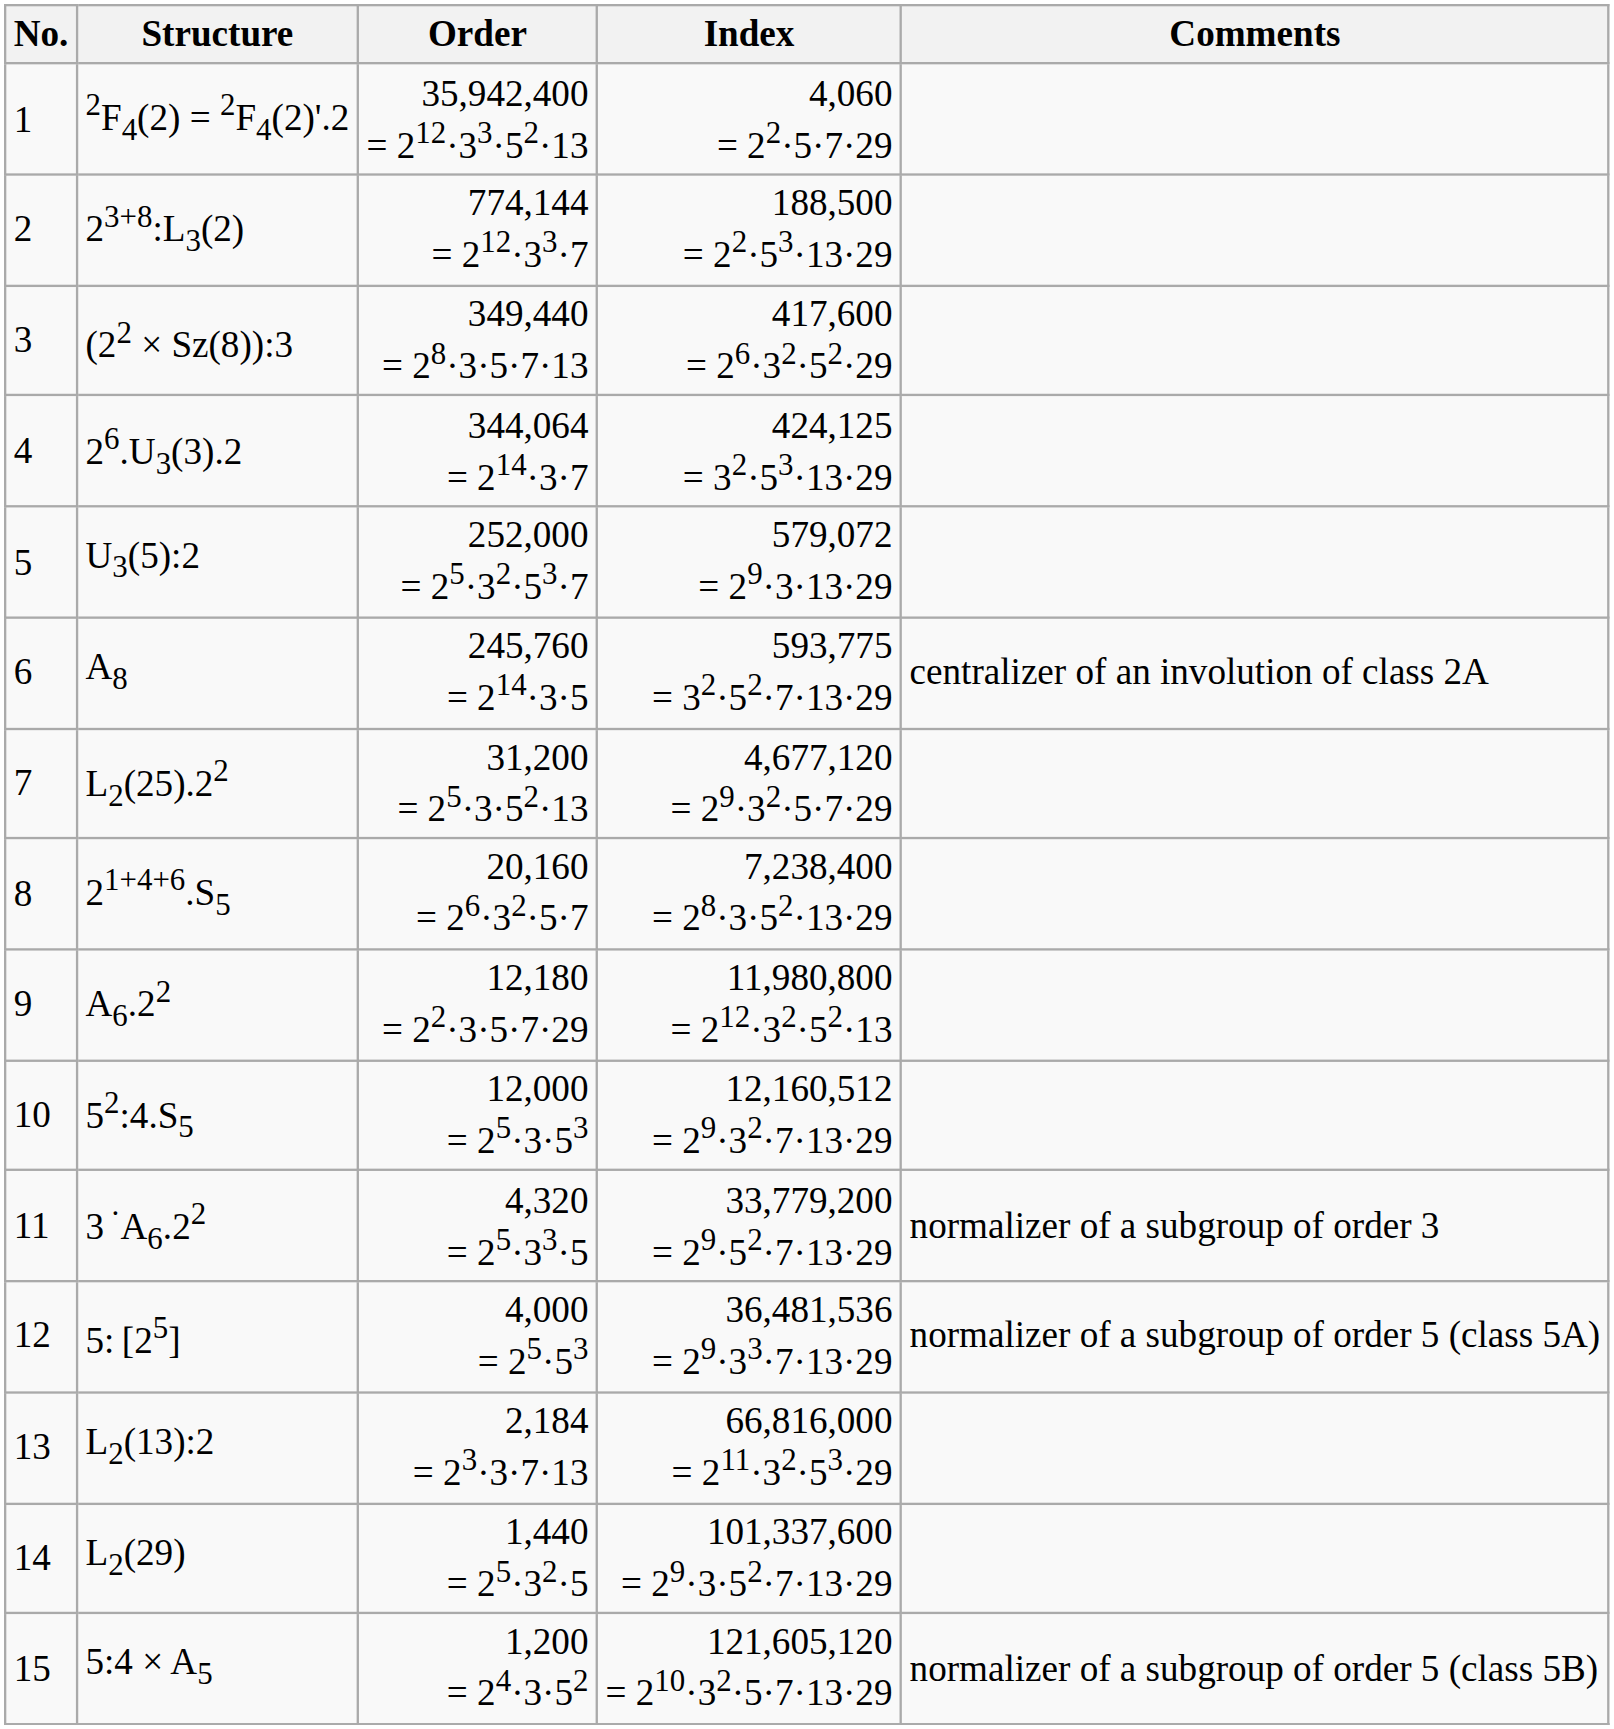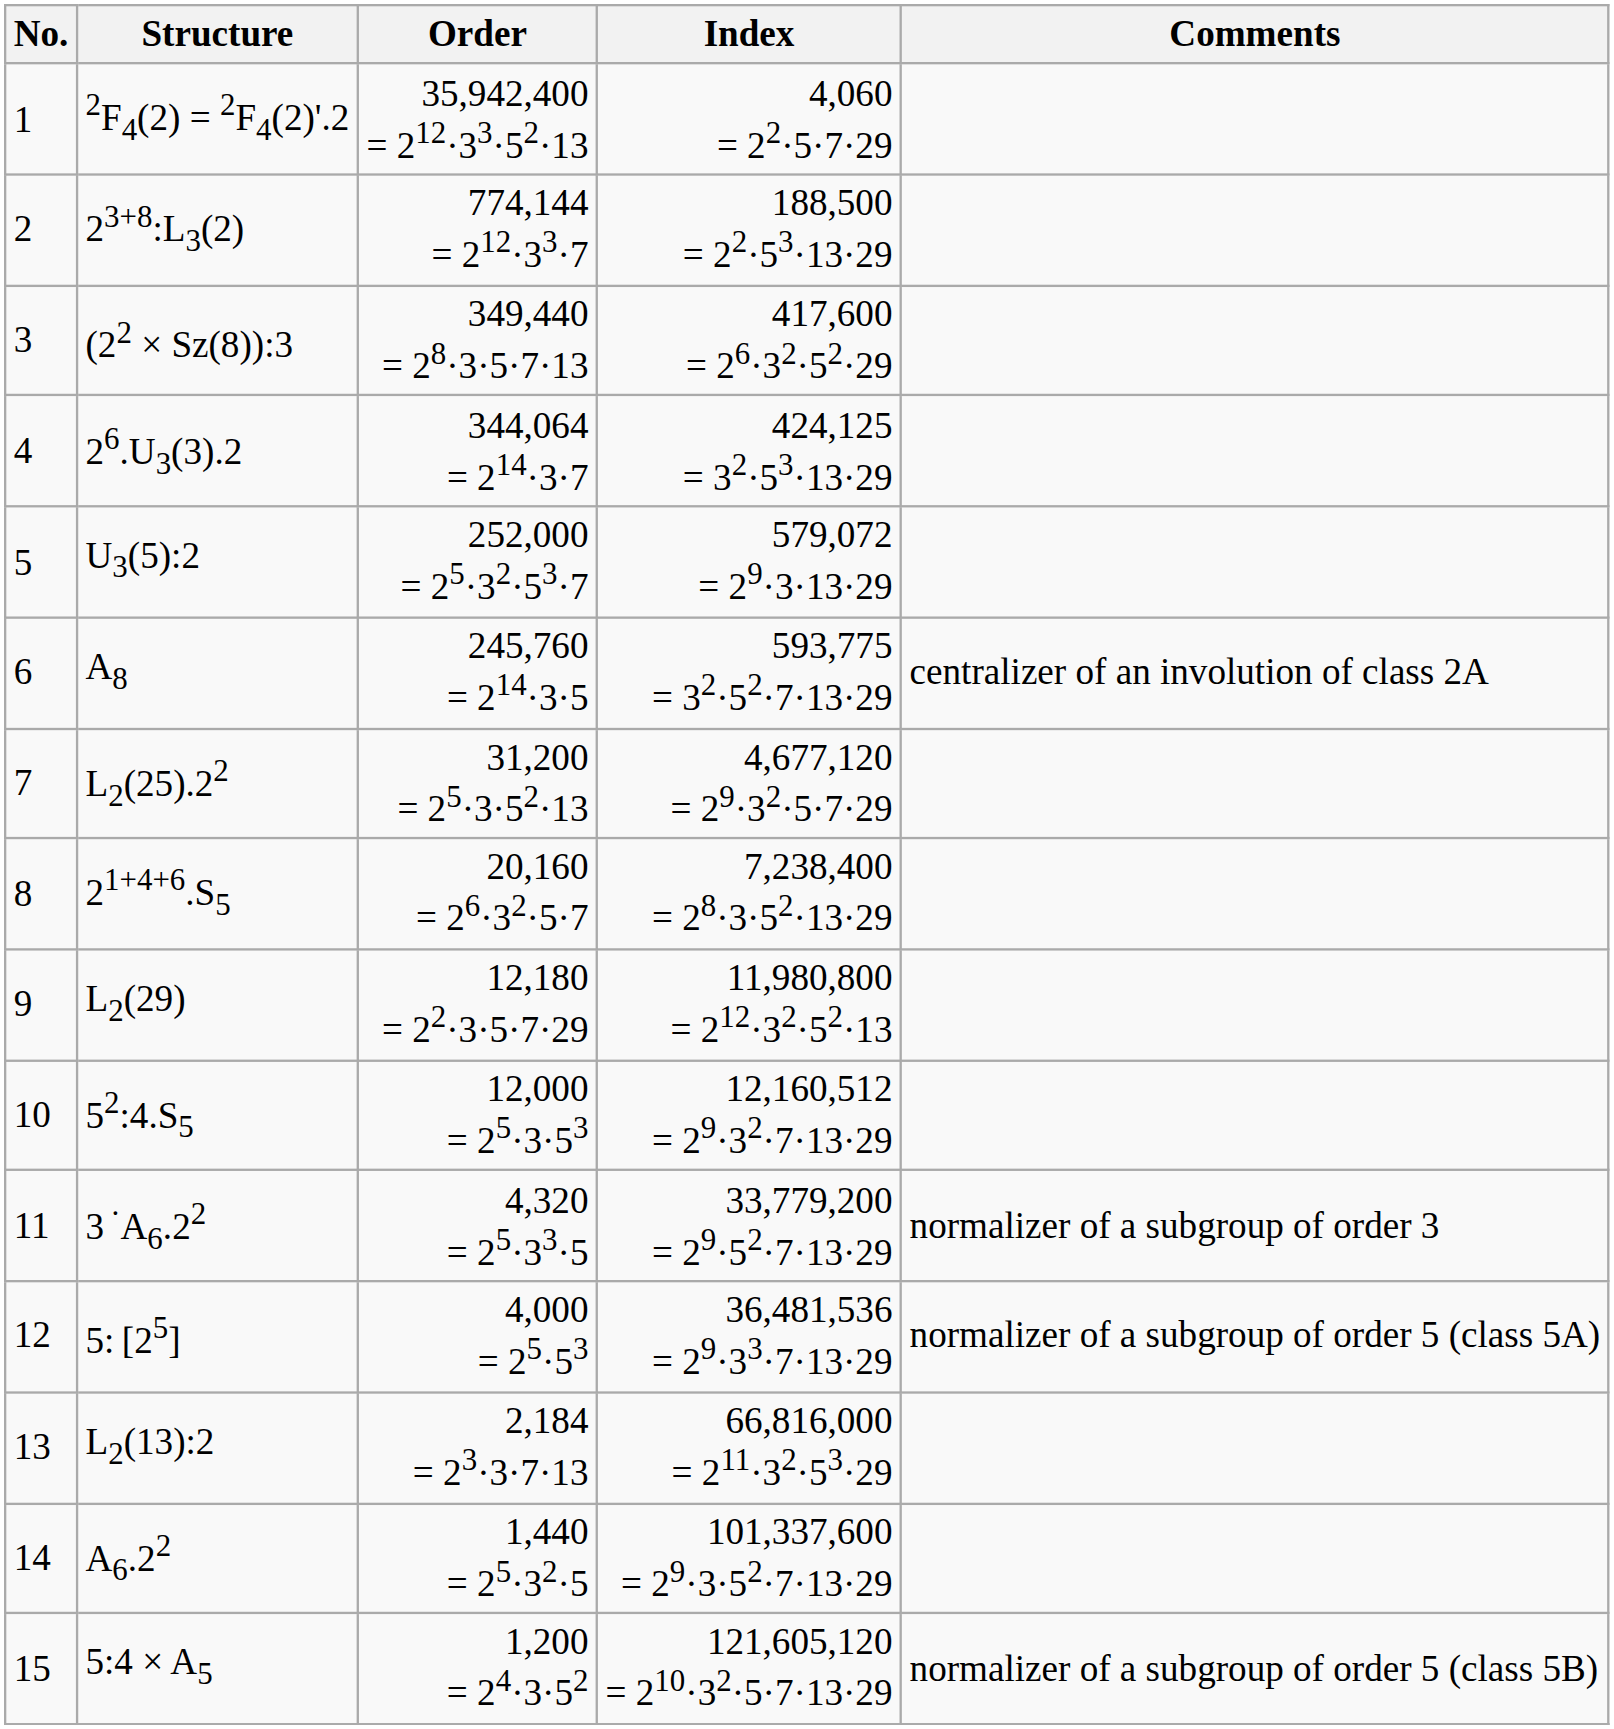9 | Structure: A6.22 -> L2(29)
14 | Structure: L2(29) -> A6.22
